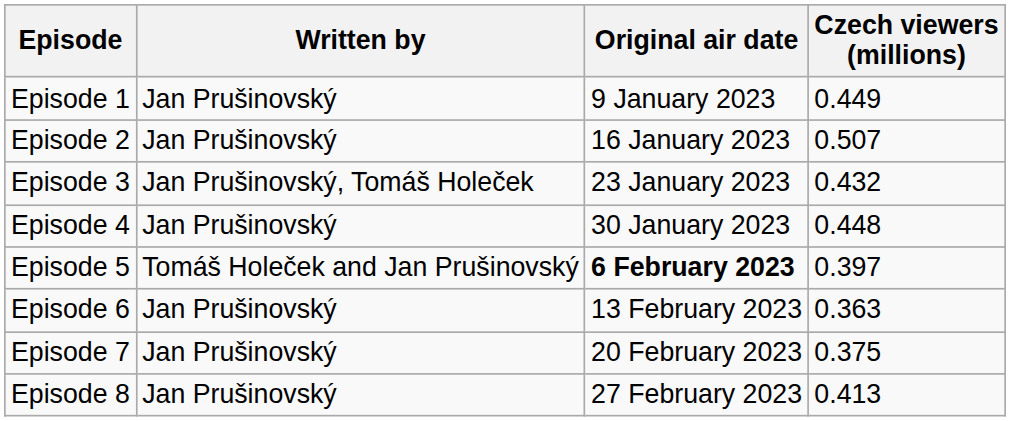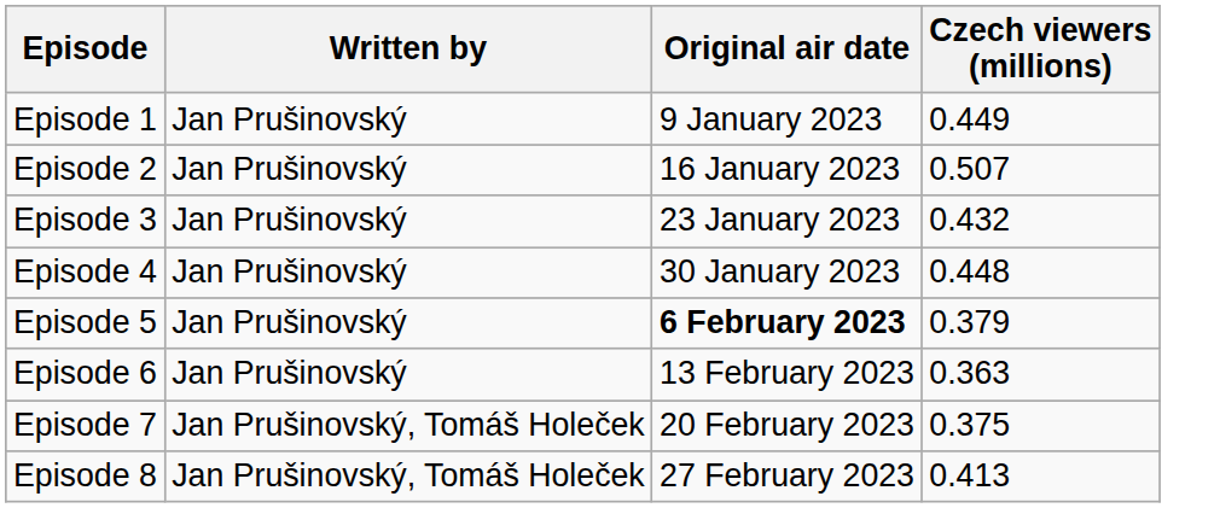Episode 3 | Written by: Jan Prušinovský, Tomáš Holeček -> Jan Prušinovský
Episode 5 | Written by: Tomáš Holeček and Jan Prušinovský -> Jan Prušinovský
Episode 5 | Czech viewers (millions): 0.397 -> 0.379
Episode 7 | Written by: Jan Prušinovský -> Jan Prušinovský, Tomáš Holeček
Episode 8 | Written by: Jan Prušinovský -> Jan Prušinovský, Tomáš Holeček
